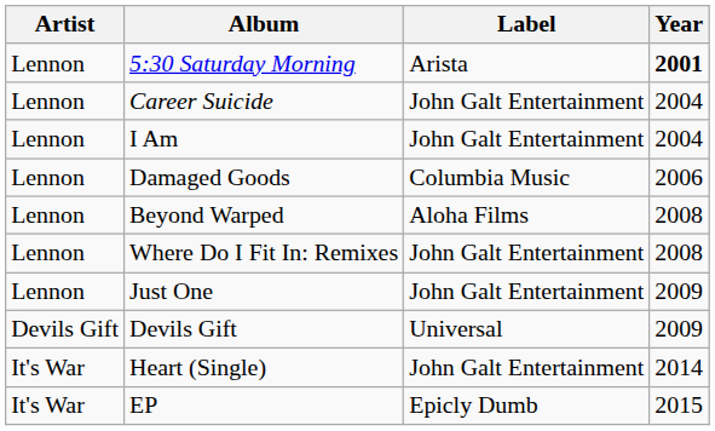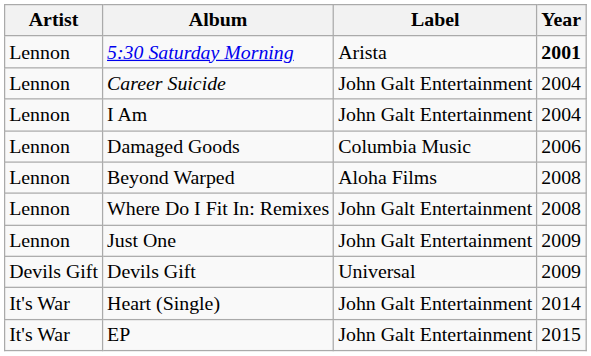EP | Label: Epicly Dumb -> John Galt Entertainment
